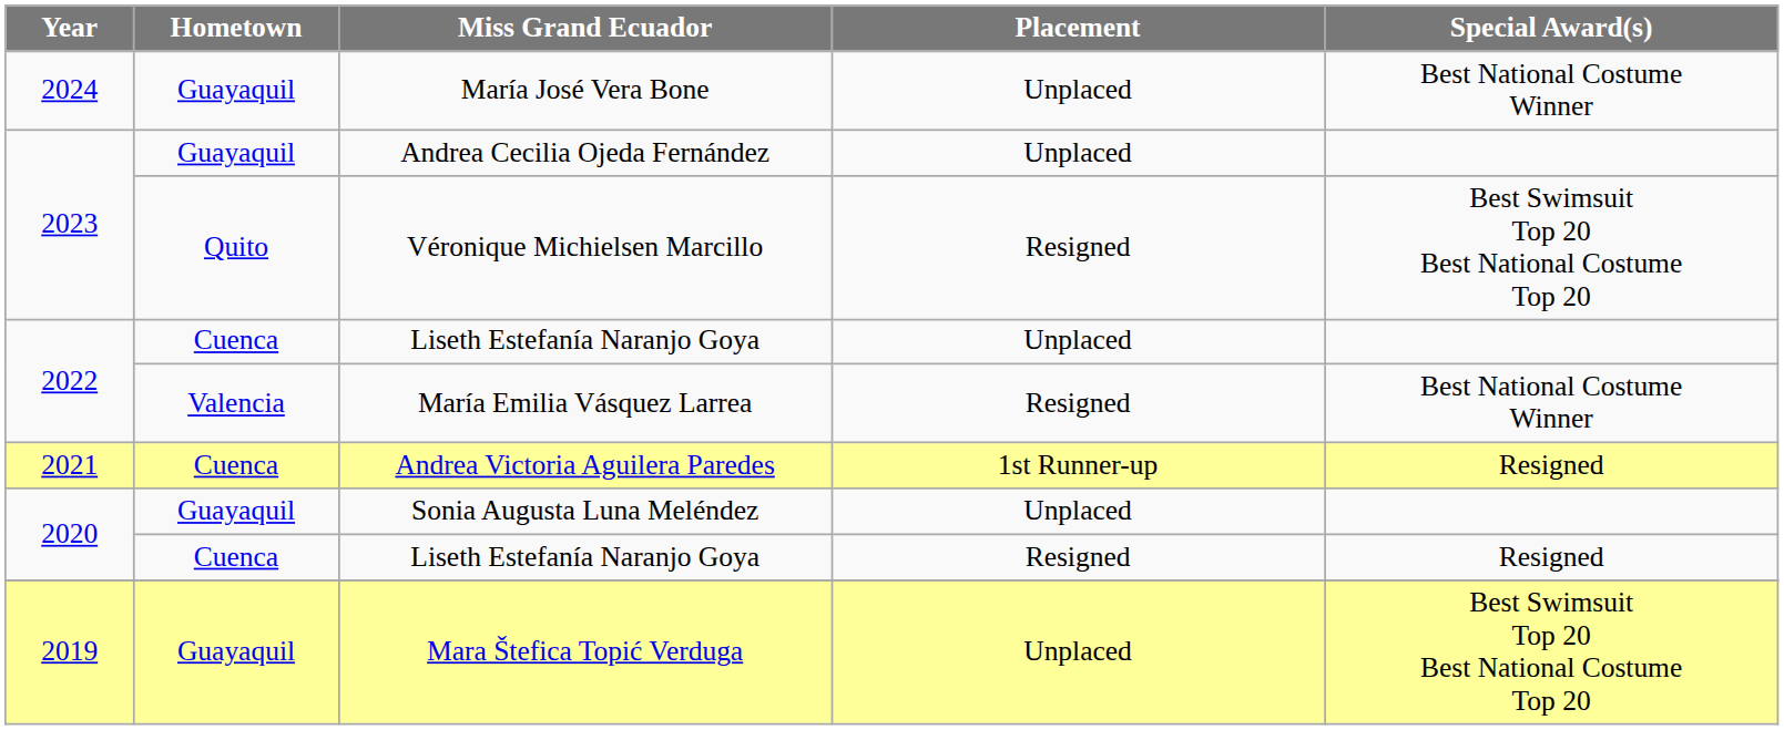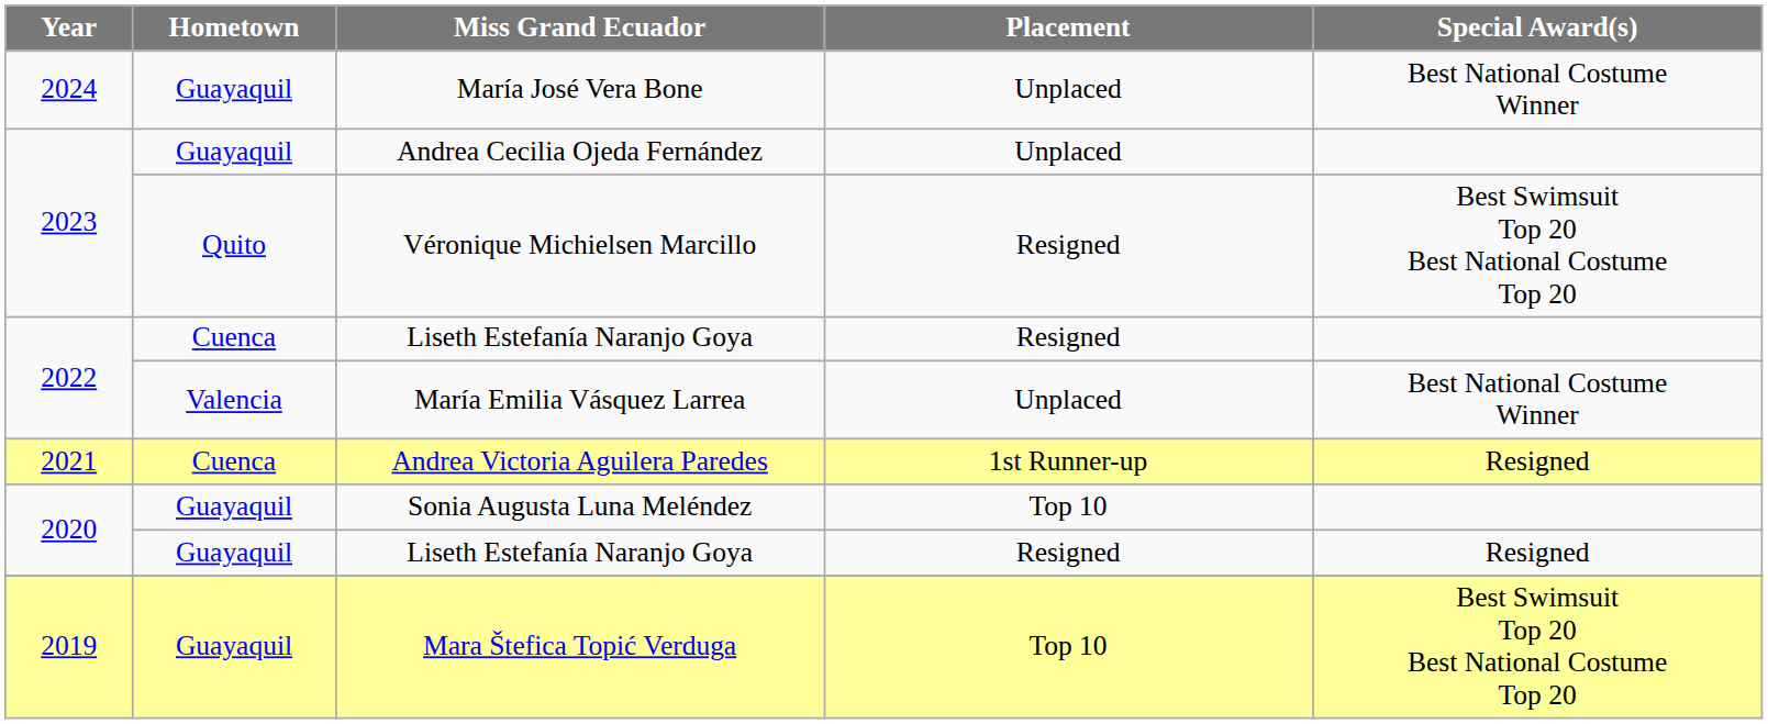2022 / Liseth Estefanía Naranjo Goya | Placement: Unplaced -> Resigned
María Emilia Vásquez Larrea | Placement: Resigned -> Unplaced
Sonia Augusta Luna Meléndez | Placement: Unplaced -> Top 10
2020 / Liseth Estefanía Naranjo Goya | Hometown: Cuenca -> Guayaquil
Mara Štefica Topić Verduga | Placement: Unplaced -> Top 10
